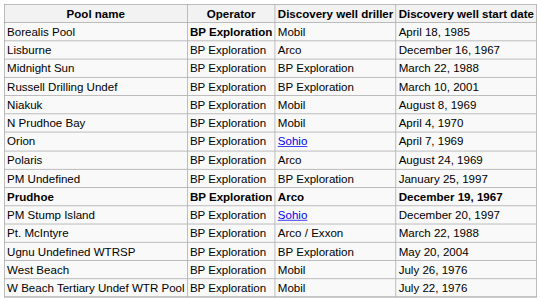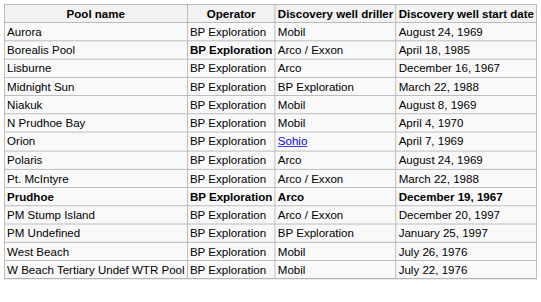+ row: Aurora | BP Exploration | Mobil | August 24, 1969
Borealis Pool | Discovery well driller: Mobil -> Arco / Exxon
- row: Russell Drilling Undef | BP Exploration | BP Exploration | March 10, 2001
rows swapped: Pt. McIntyre <-> PM Undefined
PM Stump Island | Discovery well driller: Sohio -> Arco / Exxon
- row: Ugnu Undefined WTRSP | BP Exploration | BP Exploration | May 20, 2004
